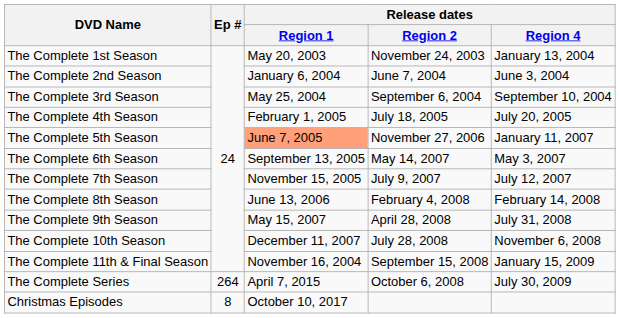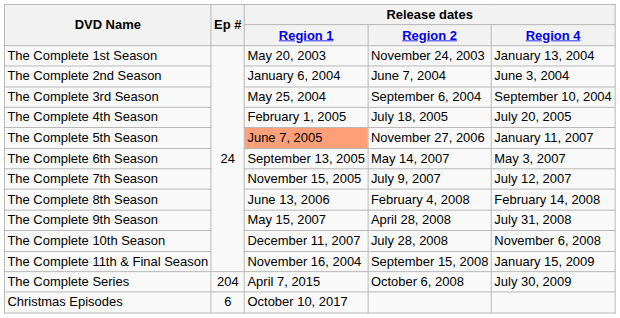The Complete Series | Ep #: 264 -> 204
Christmas Episodes | Ep #: 8 -> 6
